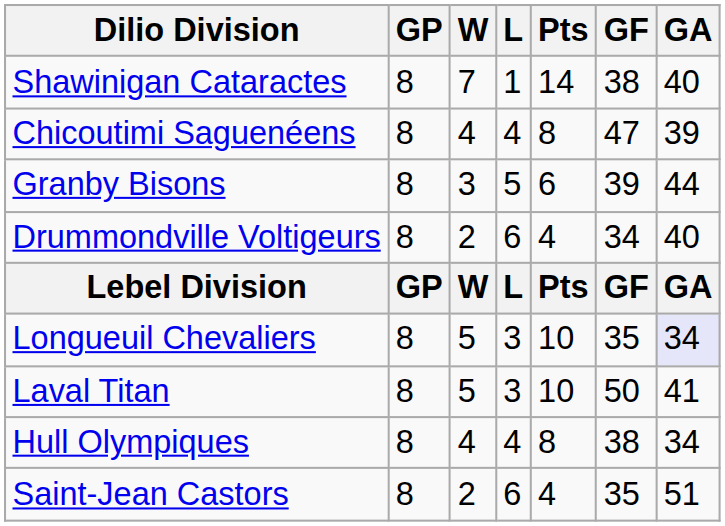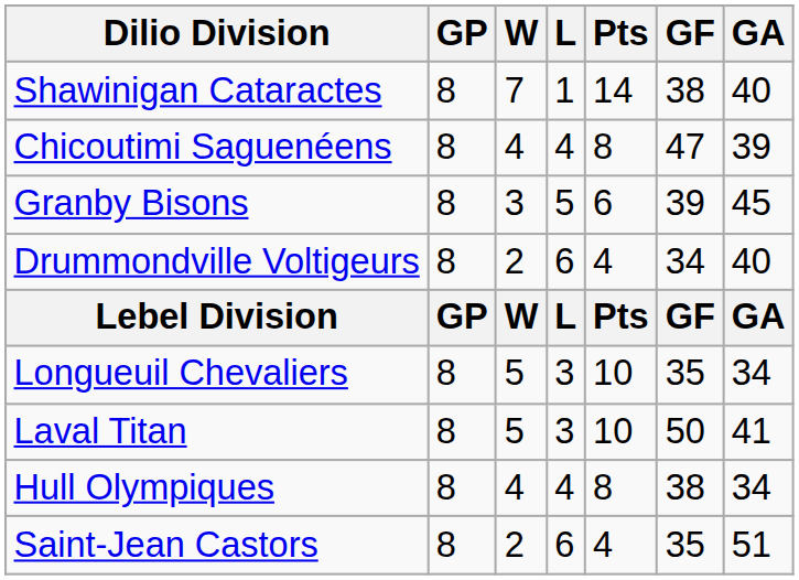Granby Bisons | GA: 44 -> 45
Longueuil Chevaliers | GA: lavender background -> no background
